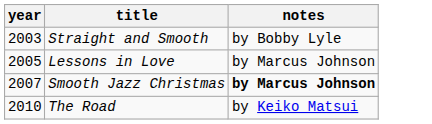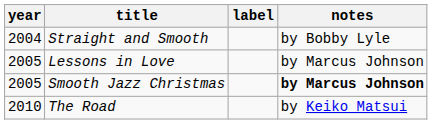+ column: label
Straight and Smooth | year: 2003 -> 2004
Smooth Jazz Christmas | year: 2007 -> 2005
